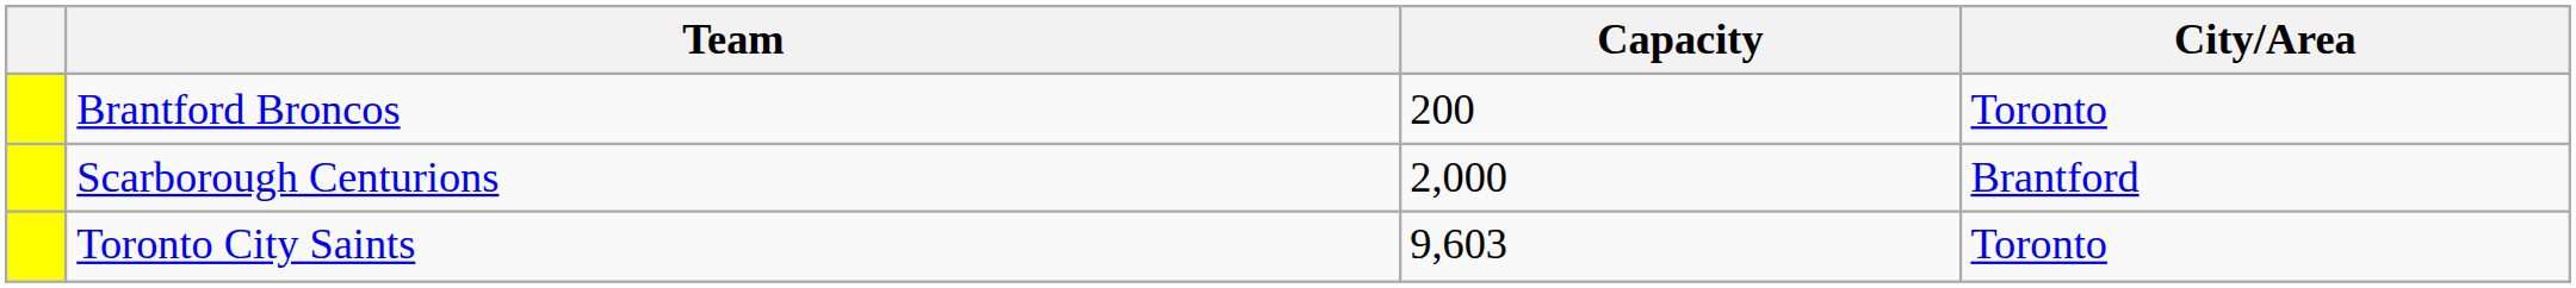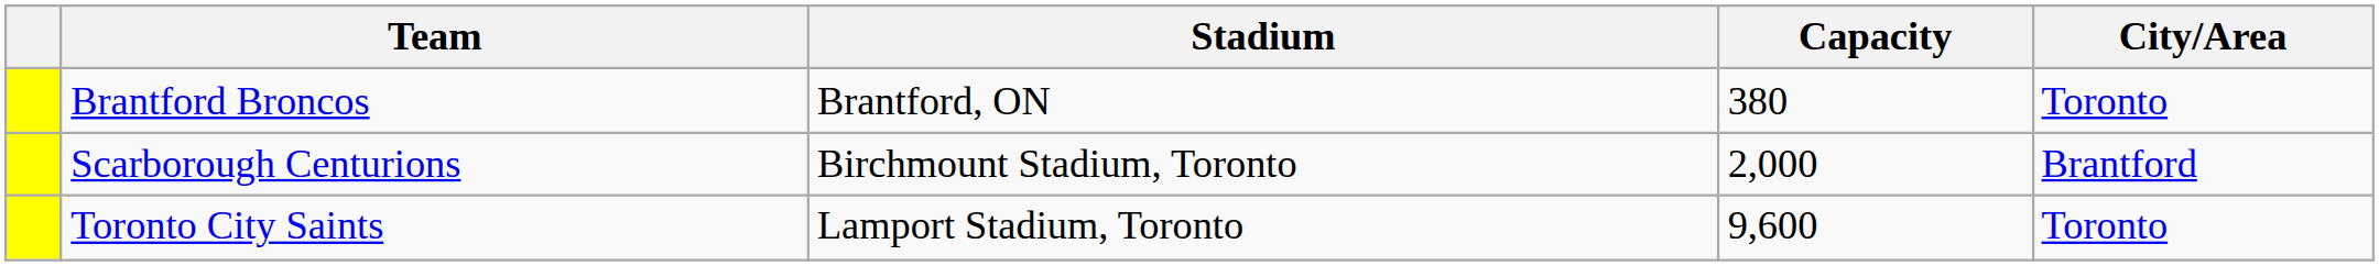+ column: Stadium | Brantford, ON | Birchmount Stadium, Toronto | Lamport Stadium, Toronto
Brantford Broncos | Capacity: 200 -> 380
Toronto City Saints | Capacity: 9,603 -> 9,600
